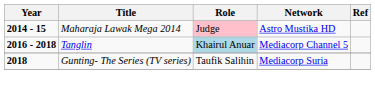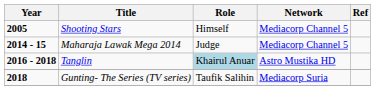+ row: 2005 | Shooting Stars | Himself | Mediacorp Channel 5
Maharaja Lawak Mega 2014 | Role: pink background -> no background
Maharaja Lawak Mega 2014 | Network: Astro Mustika HD -> Mediacorp Channel 5
Tanglin | Network: Mediacorp Channel 5 -> Astro Mustika HD
